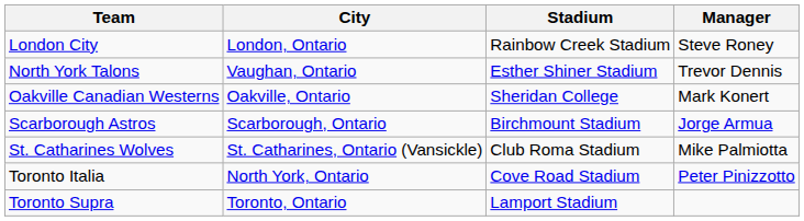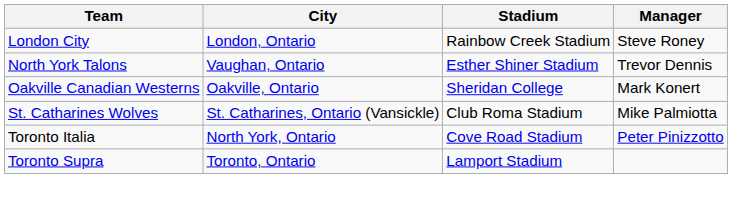- row: Scarborough Astros | Scarborough, Ontario | Birchmount Stadium | Jorge Armua
